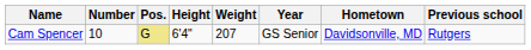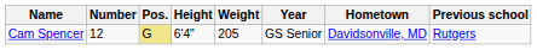Cam Spencer | Number: 10 -> 12
Cam Spencer | Weight: 207 -> 205
